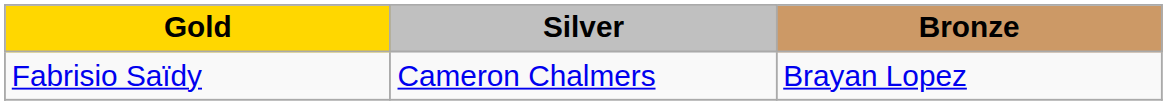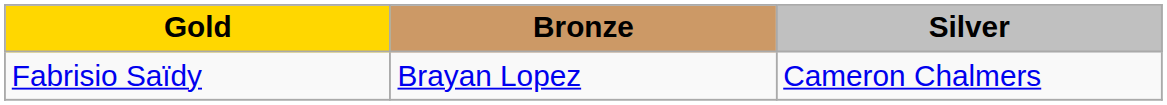columns swapped: Silver <-> Bronze
